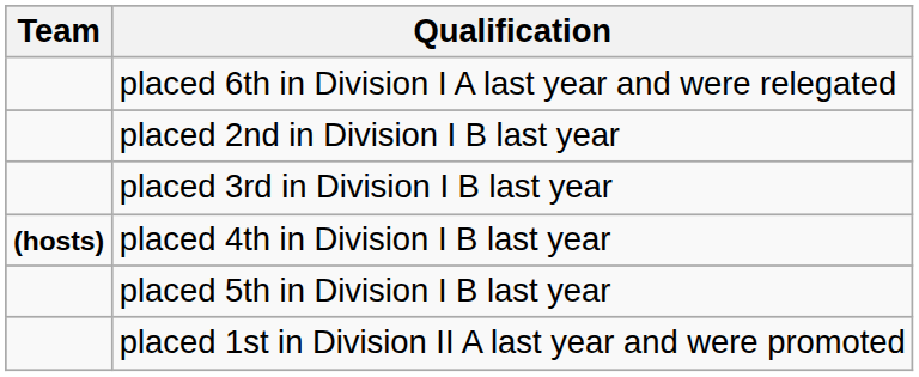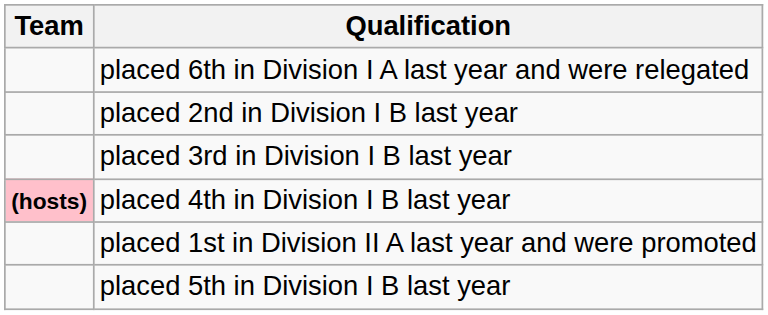placed 4th in Division I B last year | Team: no background -> pink background
rows swapped: placed 5th in Division I B last year <-> placed 1st in Division II A last year and were promoted
